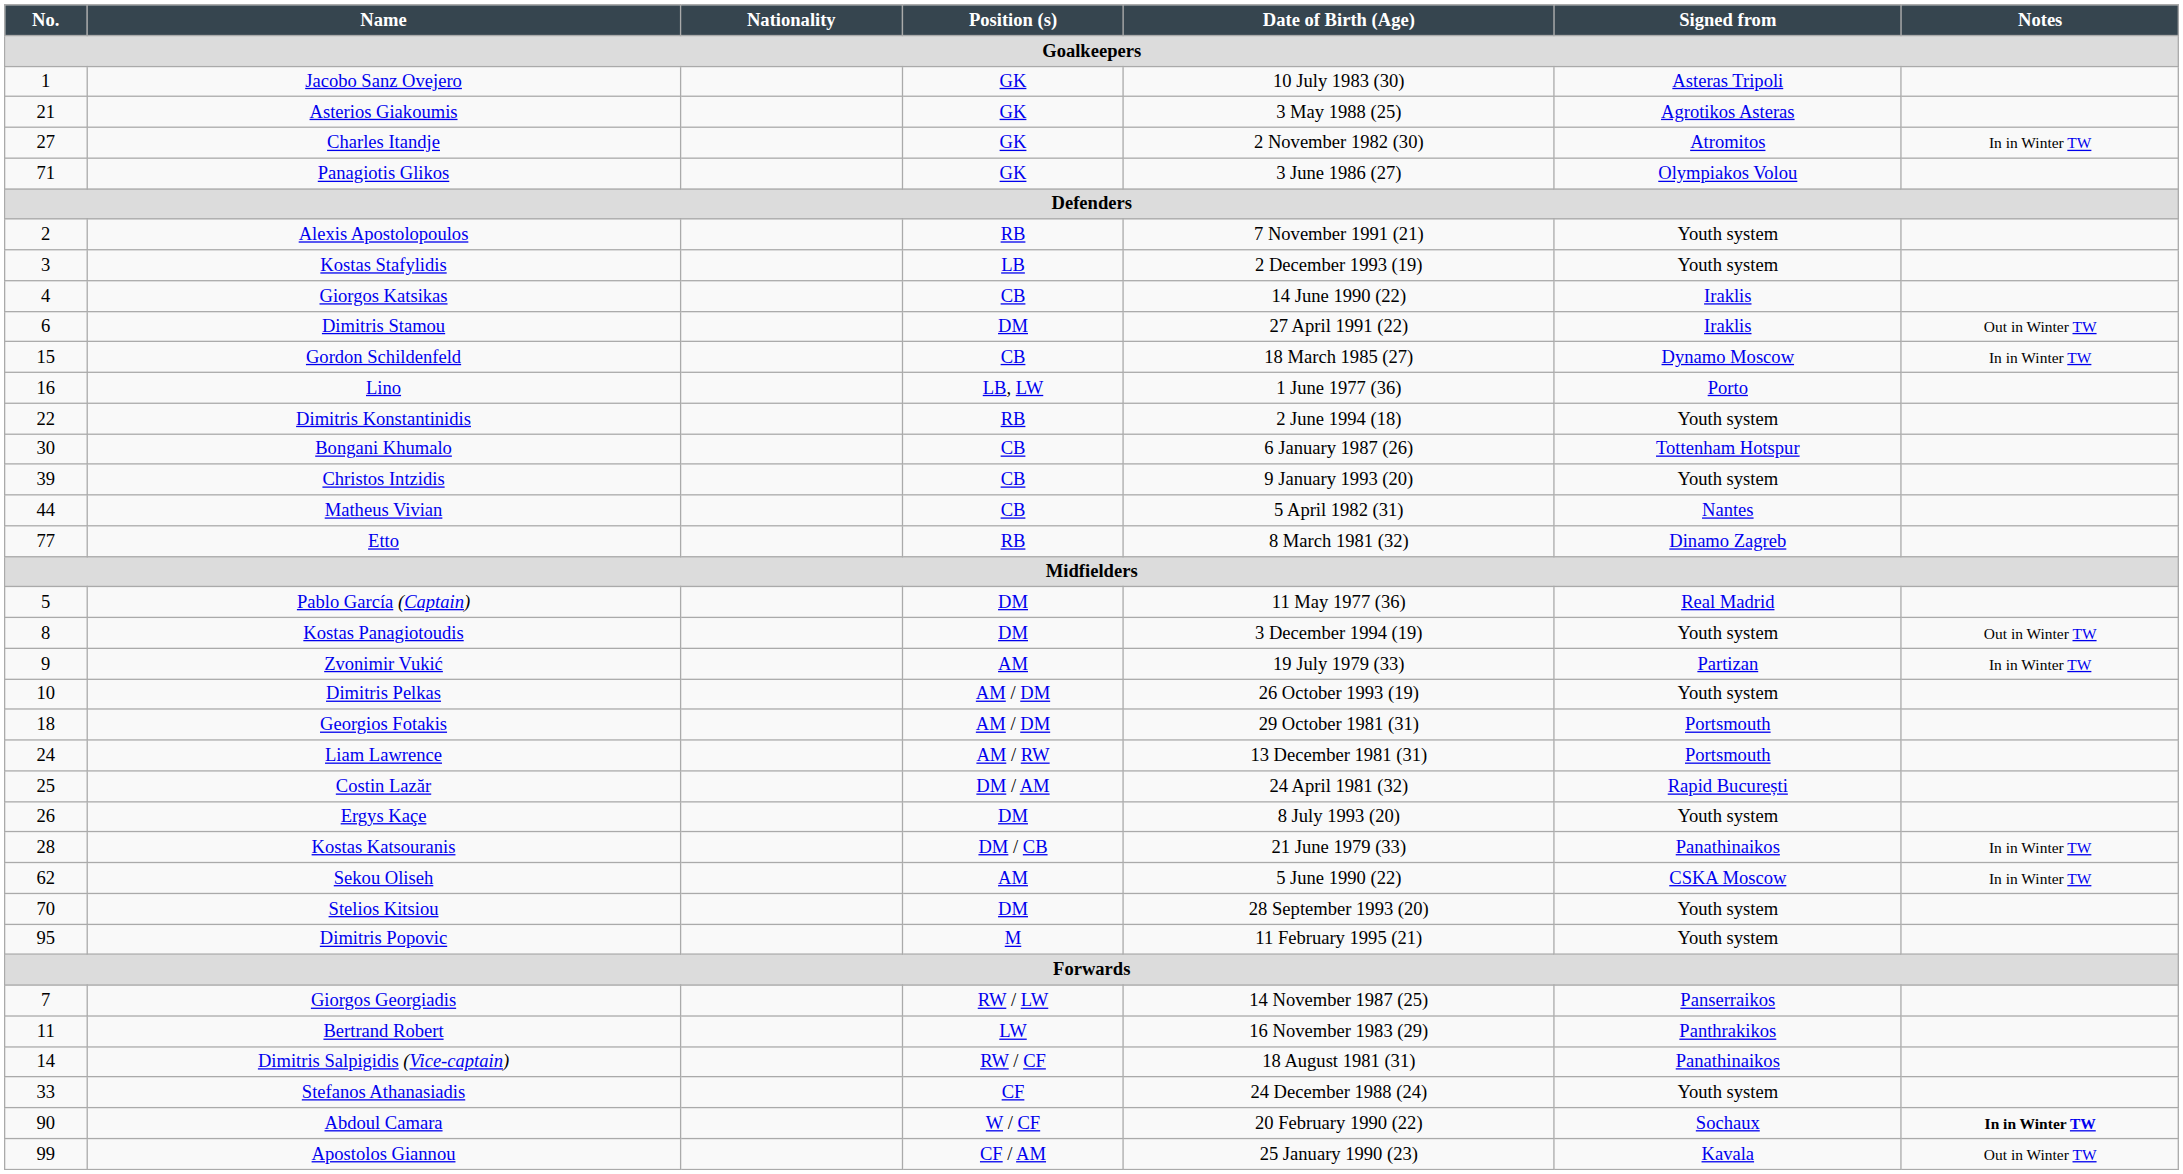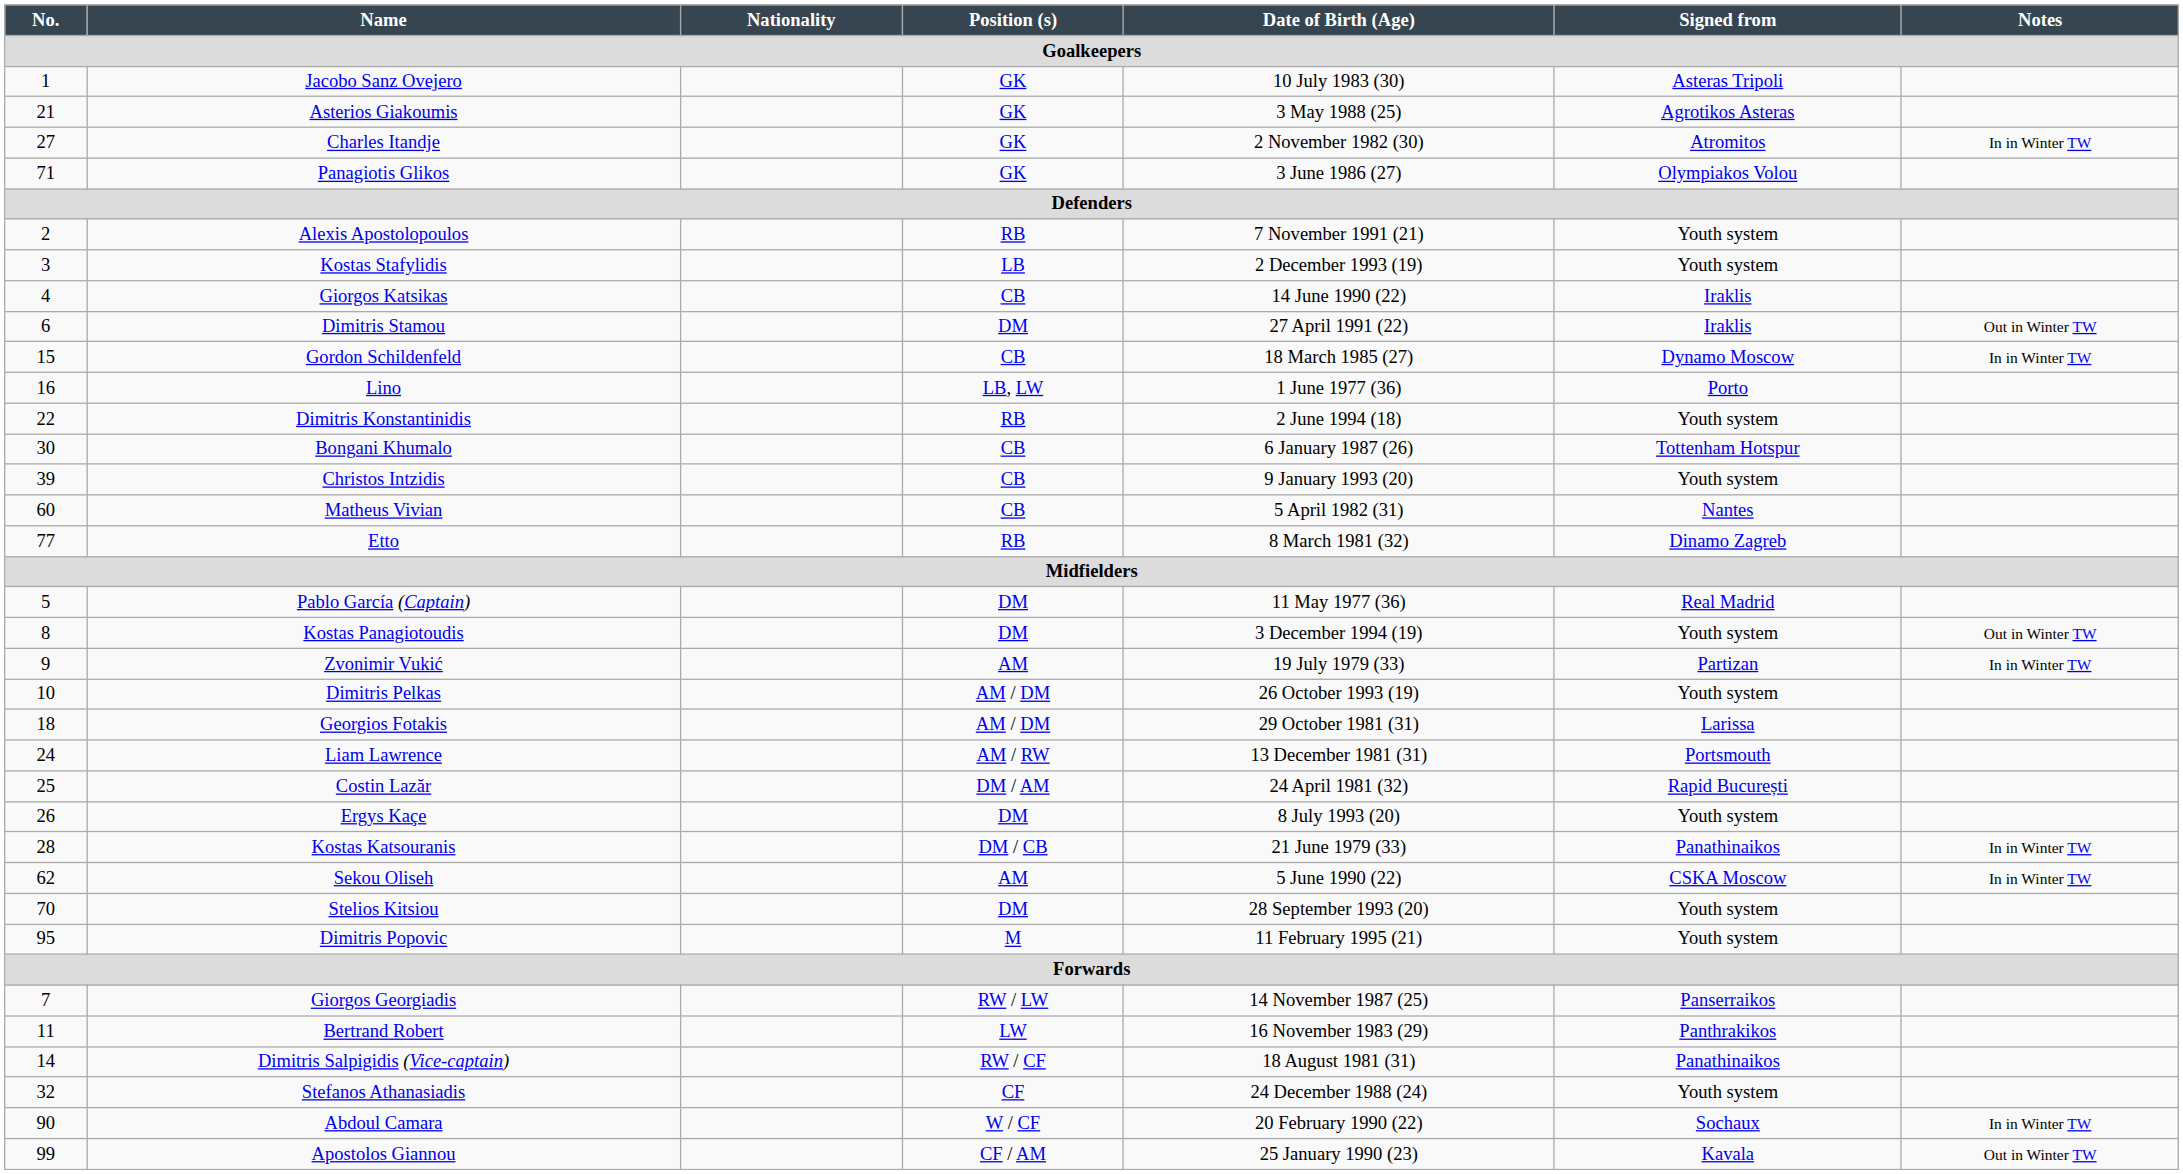Matheus Vivian | No.: 44 -> 60
Georgios Fotakis | Signed from: Portsmouth -> Larissa
Stefanos Athanasiadis | No.: 33 -> 32
Abdoul Camara | Notes: bold -> normal
